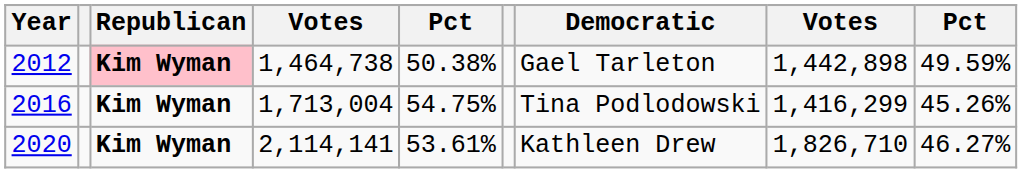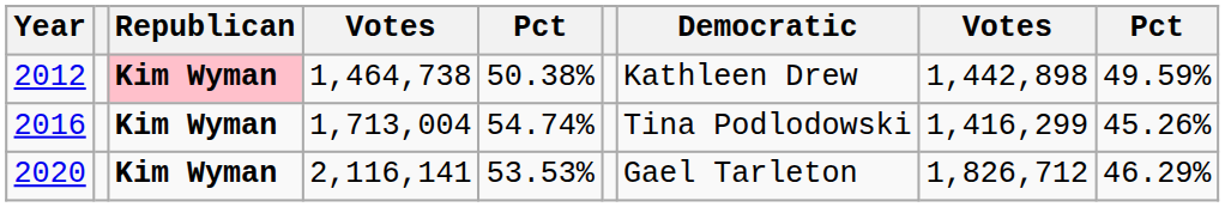2012 | Democratic: Gael Tarleton -> Kathleen Drew
2016 | column 5: 54.75% -> 54.74%
2020 | column 4: 2,114,141 -> 2,116,141
2020 | column 5: 53.61% -> 53.53%
2020 | Democratic: Kathleen Drew -> Gael Tarleton
2020 | column 8: 1,826,710 -> 1,826,712
2020 | column 9: 46.27% -> 46.29%
